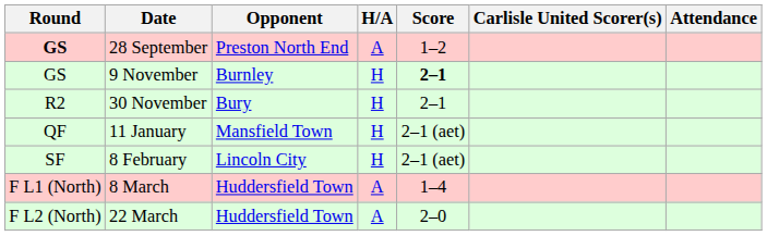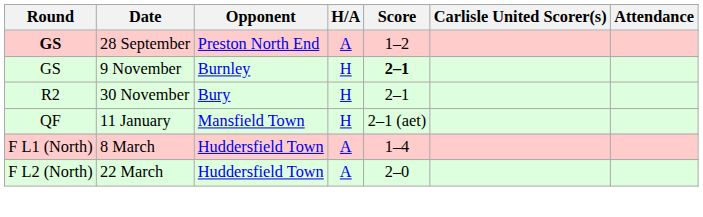- row: SF | 8 February | Lincoln City | H | 2–1 (aet)
